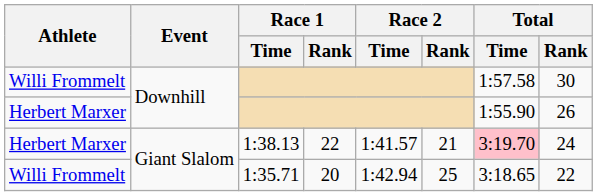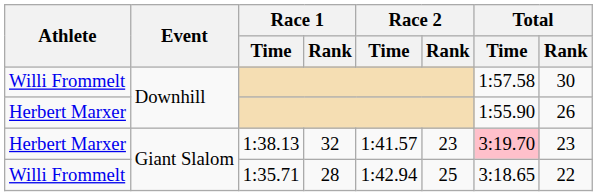1:38.13 | Race 1 / Rank: 22 -> 32
1:38.13 | Race 2 / Rank: 21 -> 23
1:38.13 | Total / Rank: 24 -> 23
1:35.71 | Race 1 / Rank: 20 -> 28
